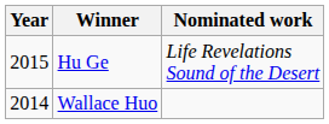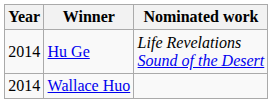Hu Ge | Year: 2015 -> 2014
